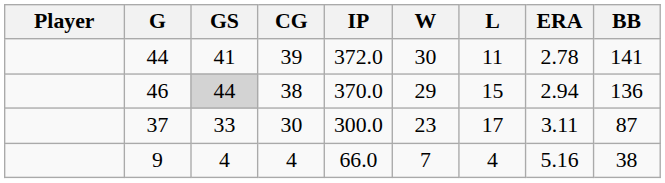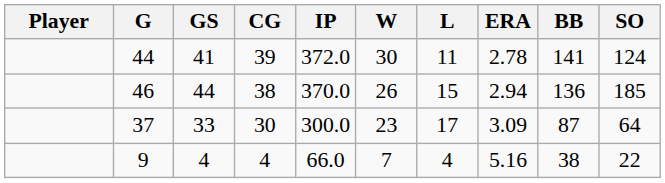+ column: SO | 124 | 185 | 64 | 22
46 | GS: lightgrey background -> no background
46 | W: 29 -> 26
37 | ERA: 3.11 -> 3.09
